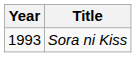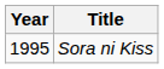Sora ni Kiss | Year: 1993 -> 1995
